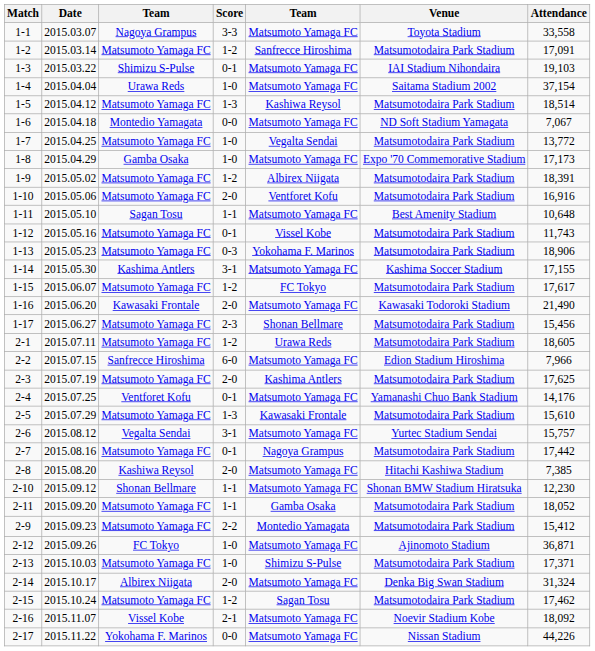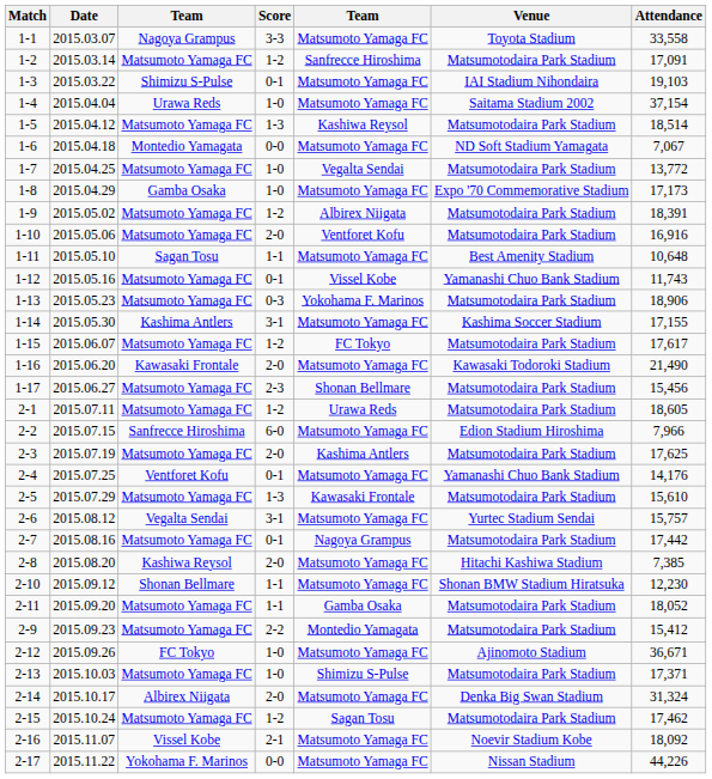1-12 | Venue: Matsumotodaira Park Stadium -> Yamanashi Chuo Bank Stadium
2-12 | Attendance: 36,871 -> 36,671
